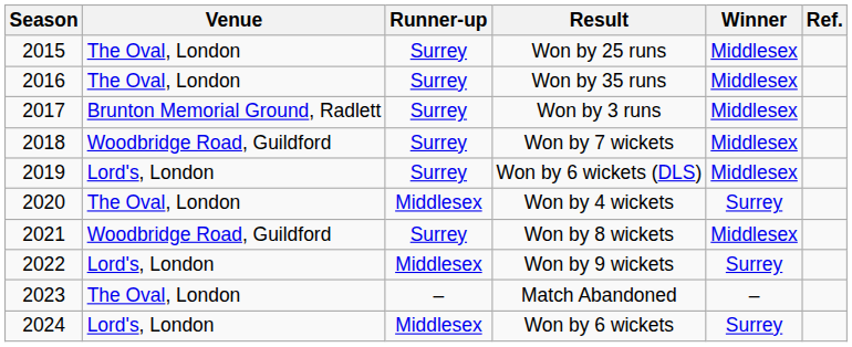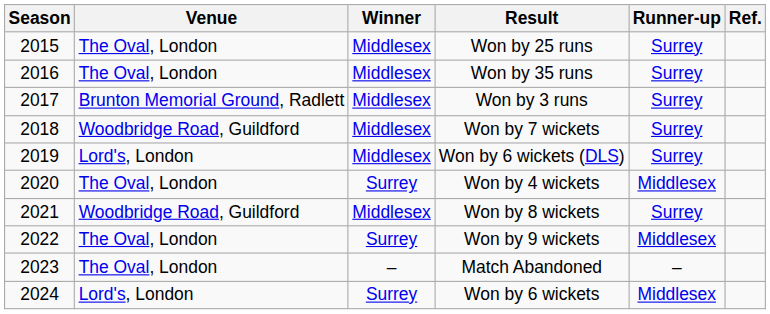columns swapped: Winner <-> Runner-up
Won by 9 wickets | Venue: Lord's, London -> The Oval, London
